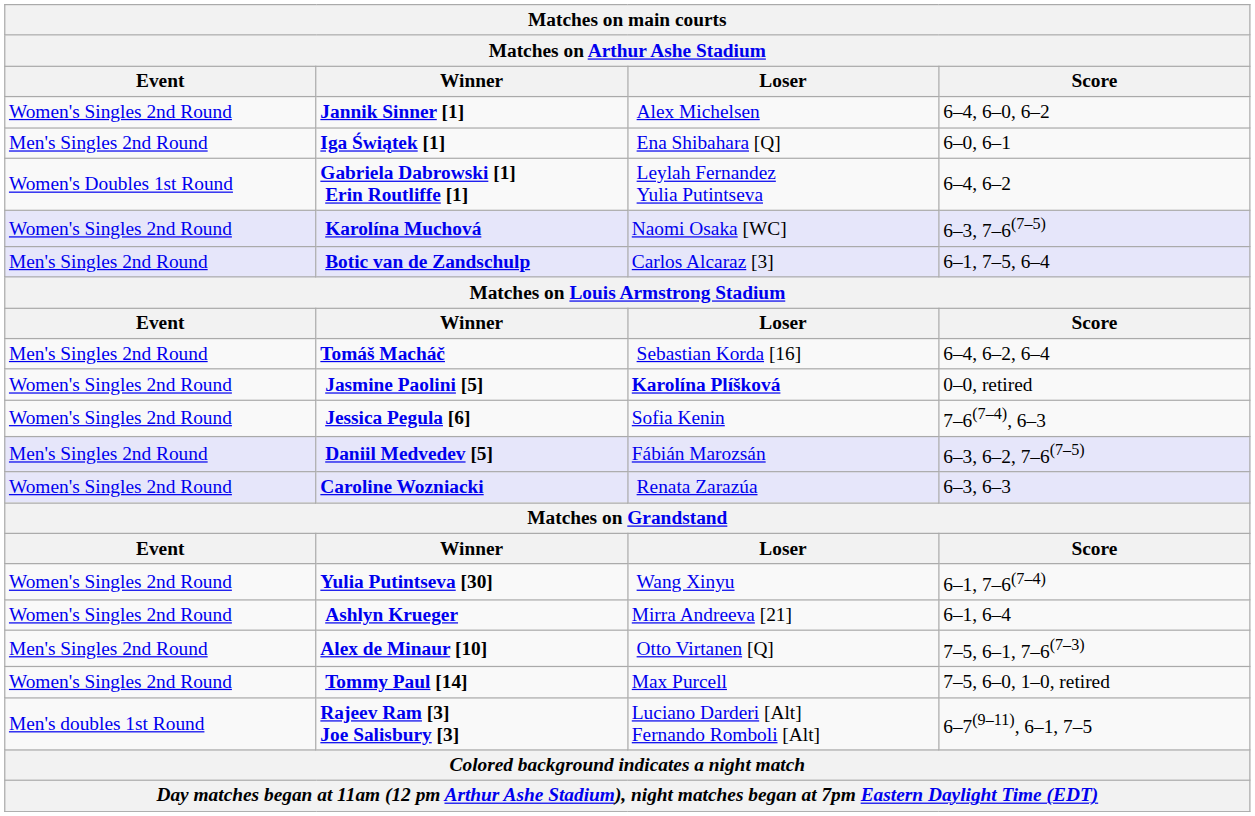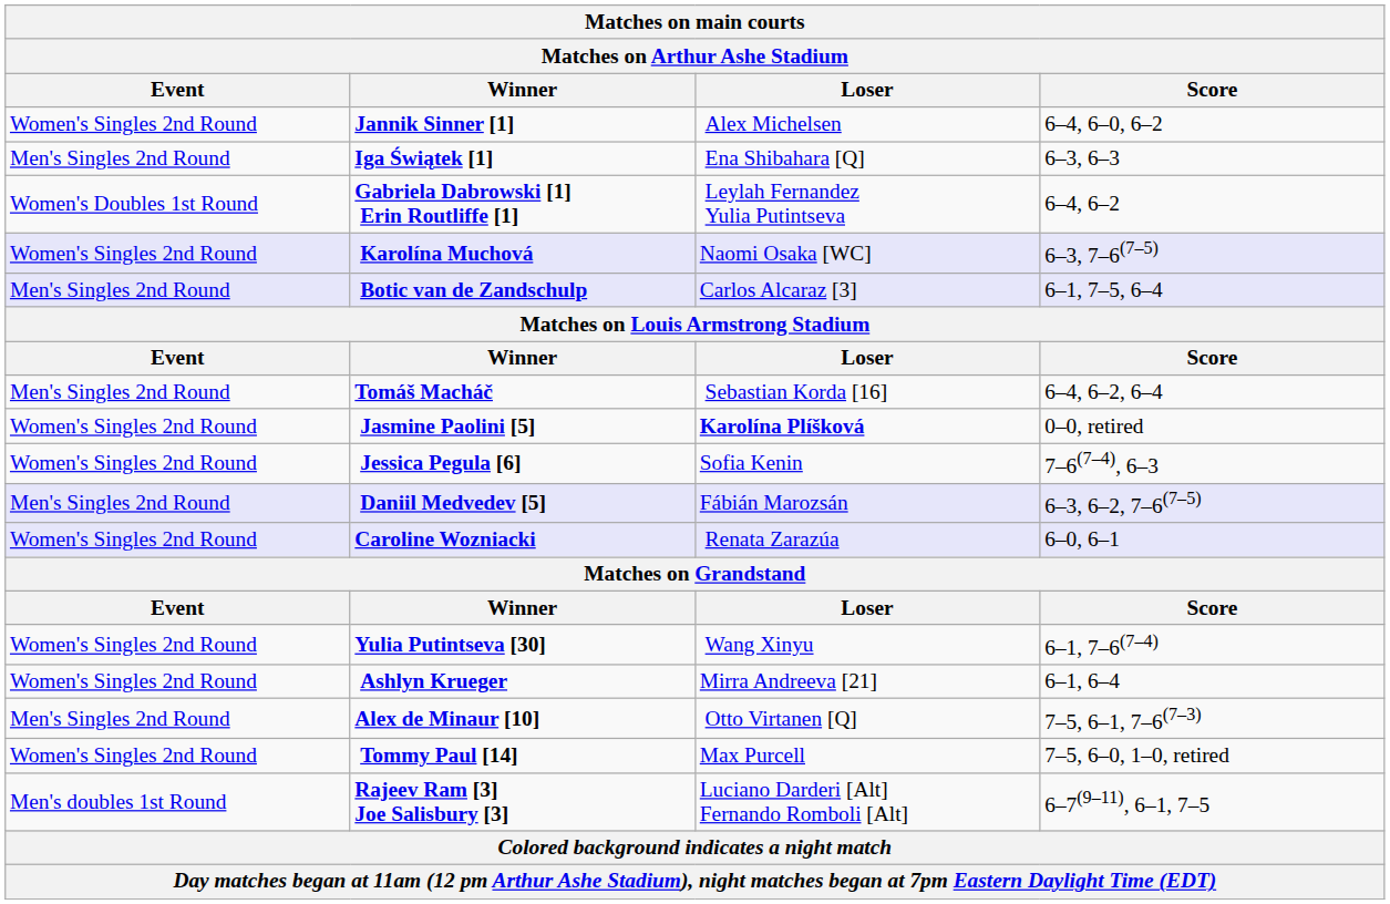Iga Świątek [1] | Score: 6–0, 6–1 -> 6–3, 6–3
Caroline Wozniacki | Score: 6–3, 6–3 -> 6–0, 6–1
